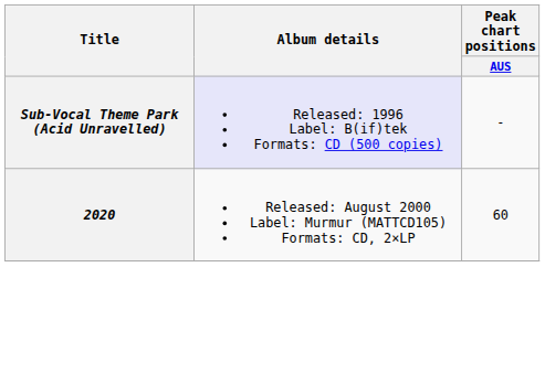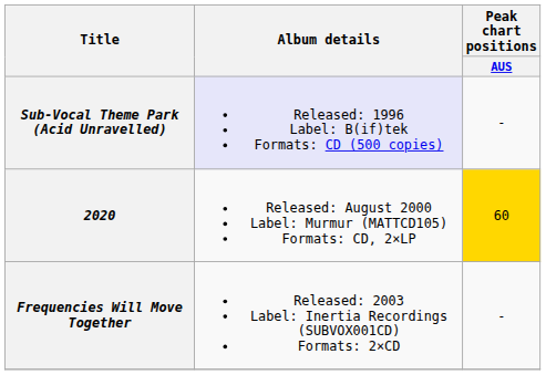2020 | Peak chart positions / AUS: no background -> gold background
+ row: Frequencies Will Move Together | Released: 2003 Label: Inertia Recordings (SUBVOX001CD) Formats: 2×CD | -
